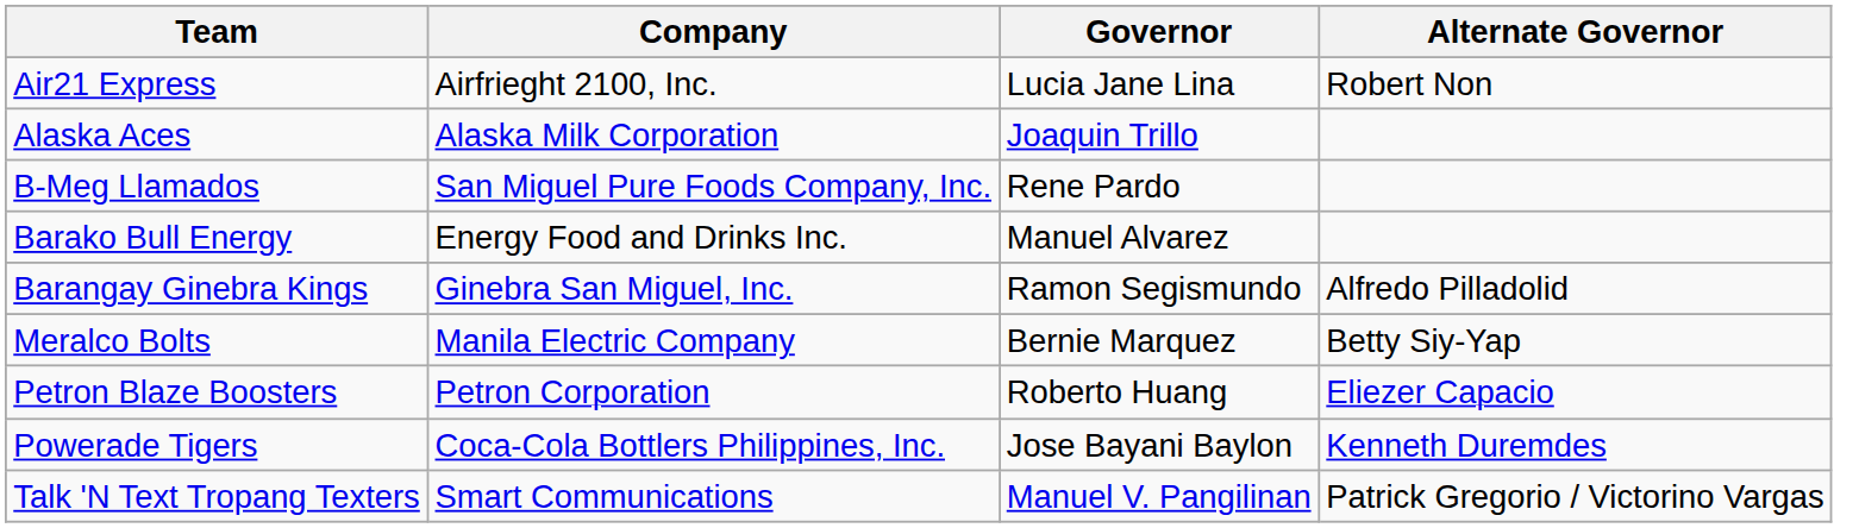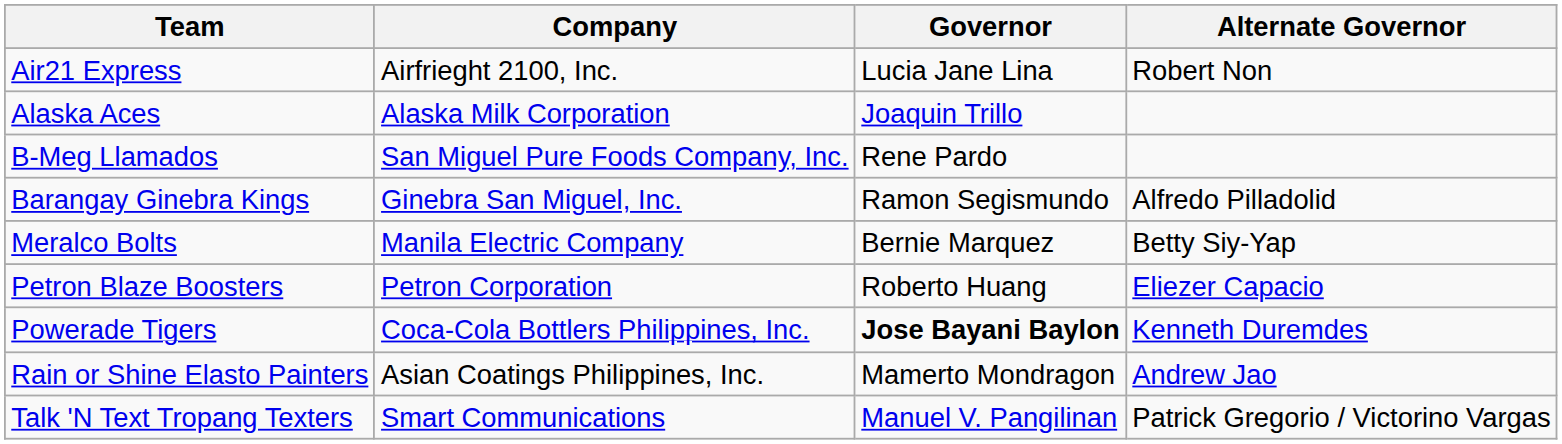- row: Barako Bull Energy | Energy Food and Drinks Inc. | Manuel Alvarez
Powerade Tigers | Governor: normal -> bold
+ row: Rain or Shine Elasto Painters | Asian Coatings Philippines, Inc. | Mamerto Mondragon | Andrew Jao
